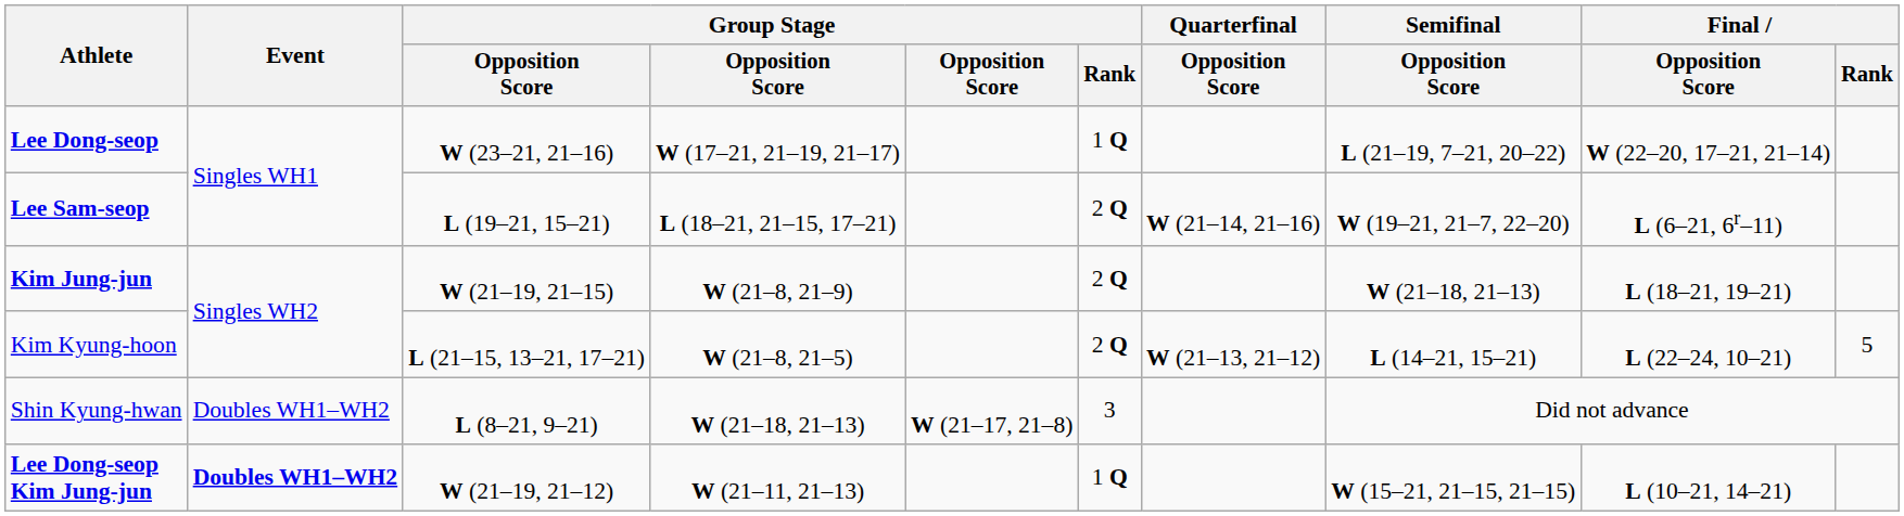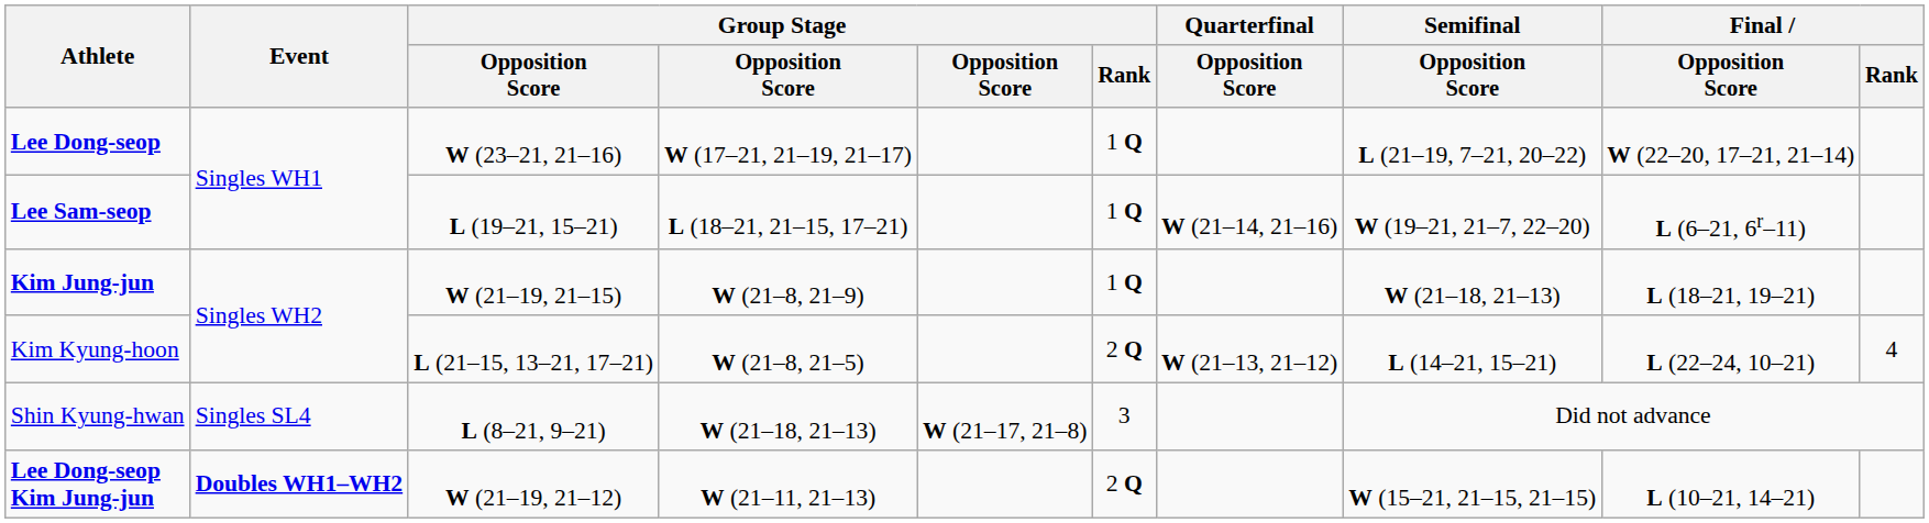Lee Sam-seop | Group Stage / Rank: 2 Q -> 1 Q
Kim Jung-jun | Group Stage / Rank: 2 Q -> 1 Q
Kim Kyung-hoon | Final / Rank: 5 -> 4
Shin Kyung-hwan | Event: Doubles WH1–WH2 -> Singles SL4
Lee Dong-seop Kim Jung-jun | Group Stage / Rank: 1 Q -> 2 Q
